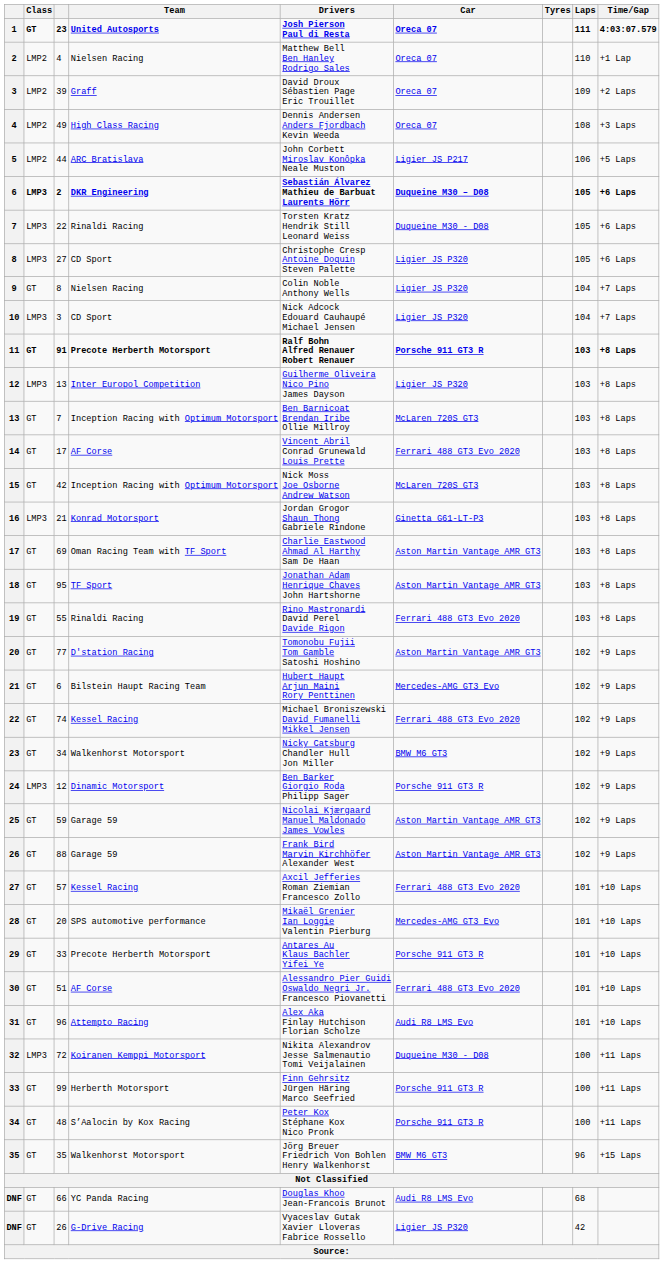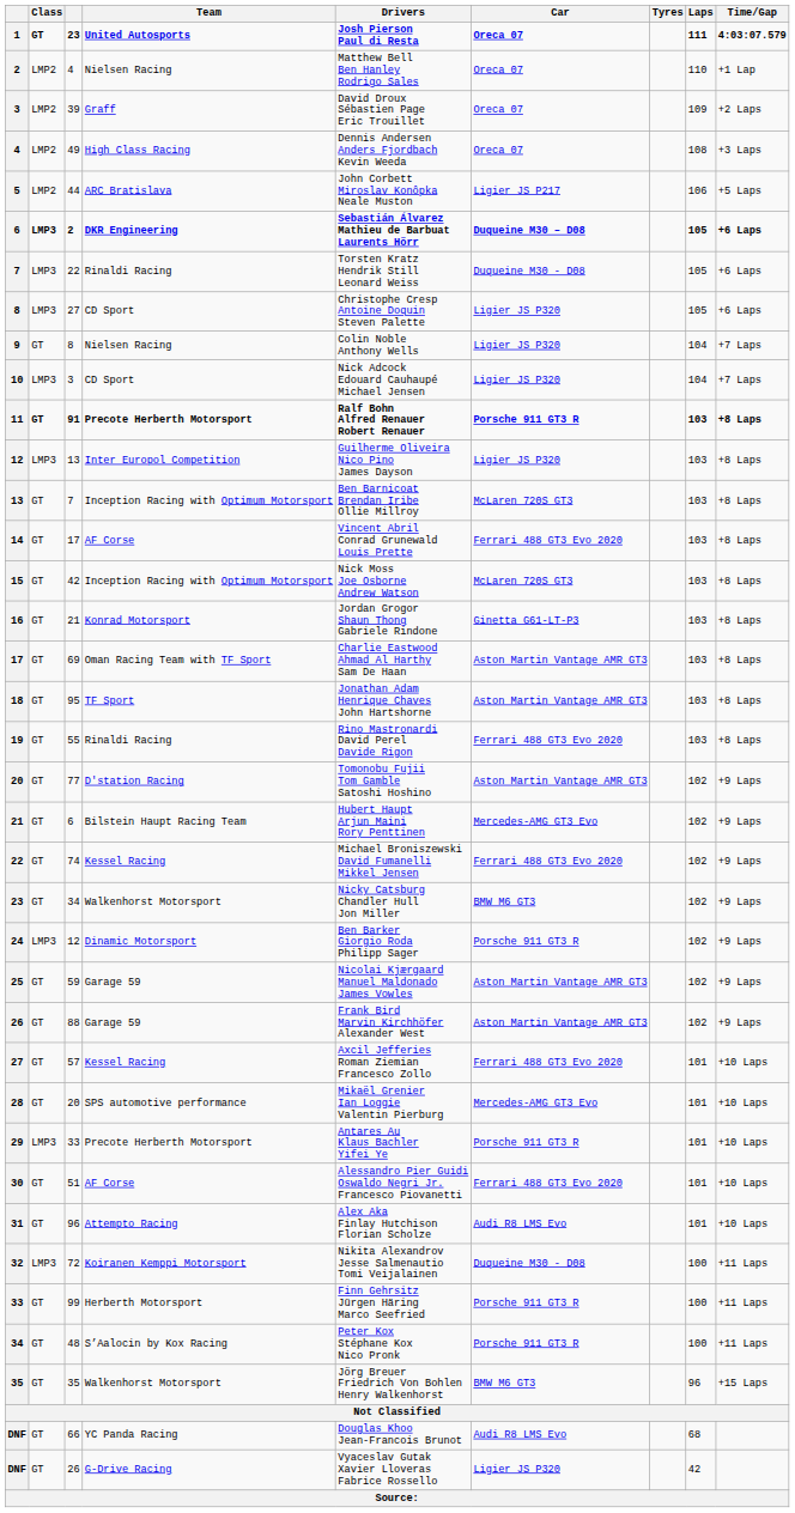16 | Class: LMP3 -> GT
29 | Class: GT -> LMP3
